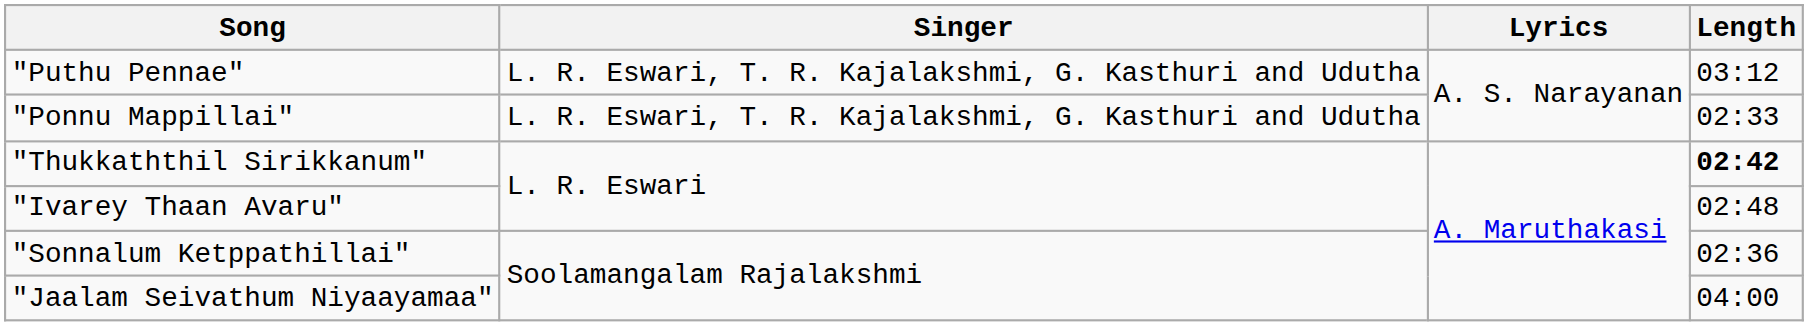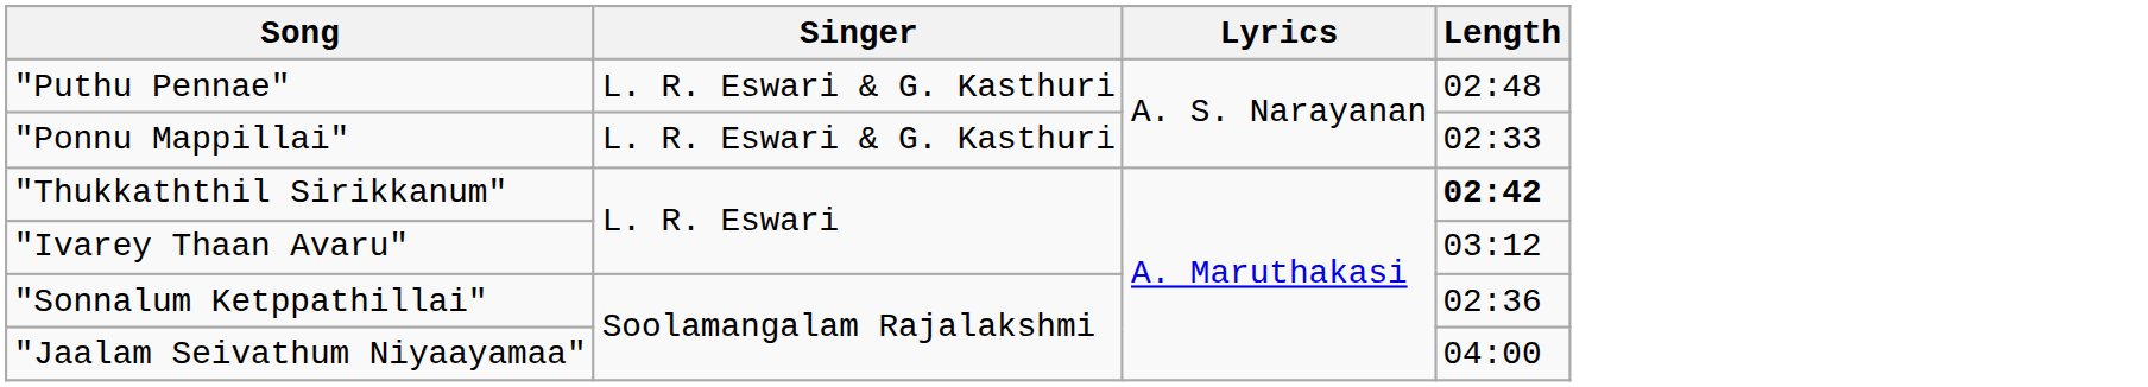"Puthu Pennae" | Singer: L. R. Eswari, T. R. Kajalakshmi, G. Kasthuri and Udutha -> L. R. Eswari & G. Kasthuri
"Puthu Pennae" | Length: 03:12 -> 02:48
"Ponnu Mappillai" | Singer: L. R. Eswari, T. R. Kajalakshmi, G. Kasthuri and Udutha -> L. R. Eswari & G. Kasthuri
"Ivarey Thaan Avaru" | Length: 02:48 -> 03:12
